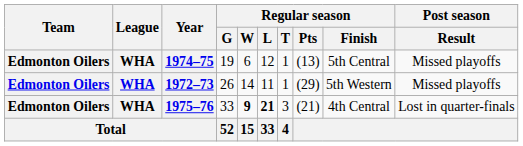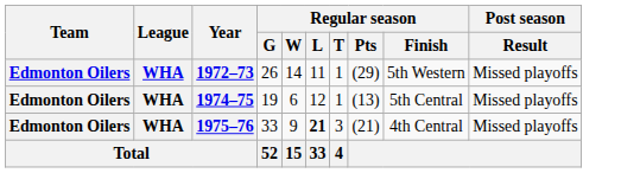rows swapped: 1972–73 <-> 1974–75
1975–76 | Regular season / W: bold -> normal
1975–76 | Post season / Result: Lost in quarter-finals -> Missed playoffs
